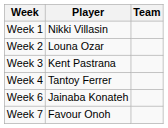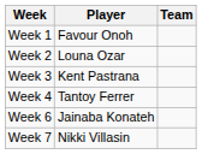Week 1 | Player: Nikki Villasin -> Favour Onoh
Week 7 | Player: Favour Onoh -> Nikki Villasin
